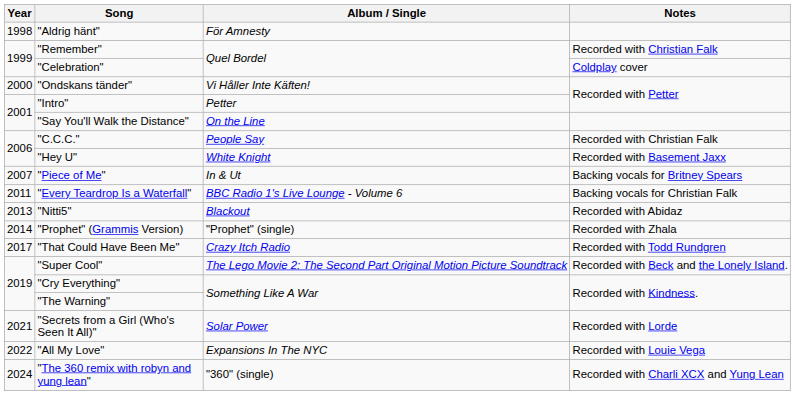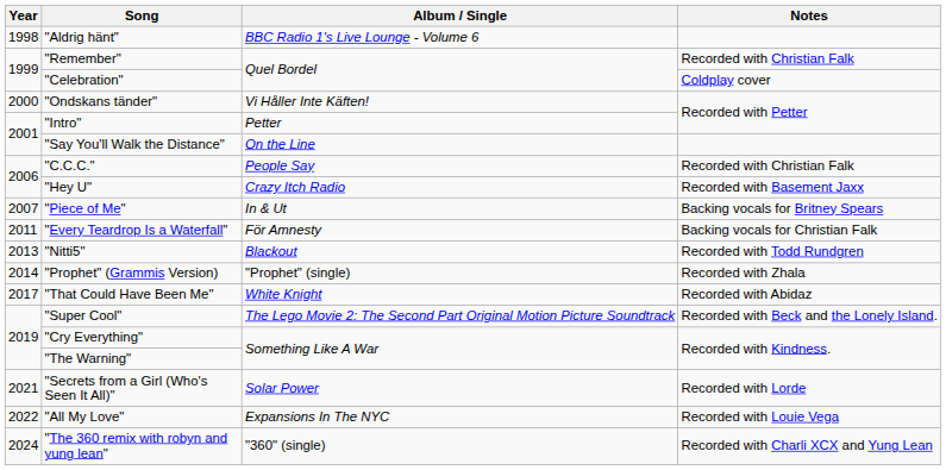"Aldrig hänt" | Album / Single: För Amnesty -> BBC Radio 1's Live Lounge - Volume 6
"Hey U" | Album / Single: White Knight -> Crazy Itch Radio
"Every Teardrop Is a Waterfall" | Album / Single: BBC Radio 1's Live Lounge - Volume 6 -> För Amnesty
"Nitti5" | Notes: Recorded with Abidaz -> Recorded with Todd Rundgren
"That Could Have Been Me" | Album / Single: Crazy Itch Radio -> White Knight
"That Could Have Been Me" | Notes: Recorded with Todd Rundgren -> Recorded with Abidaz
